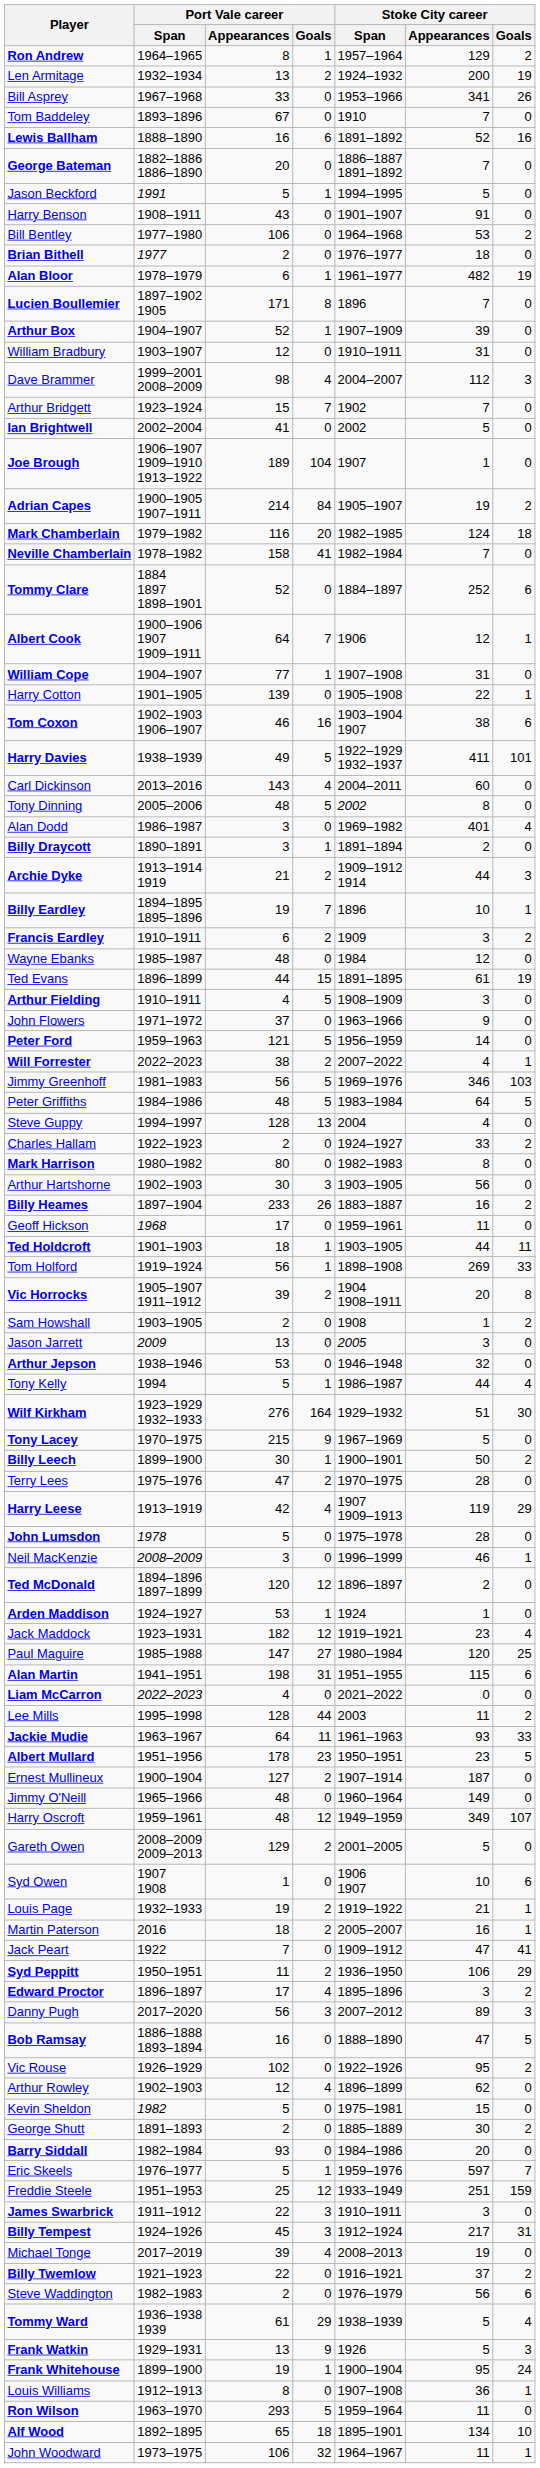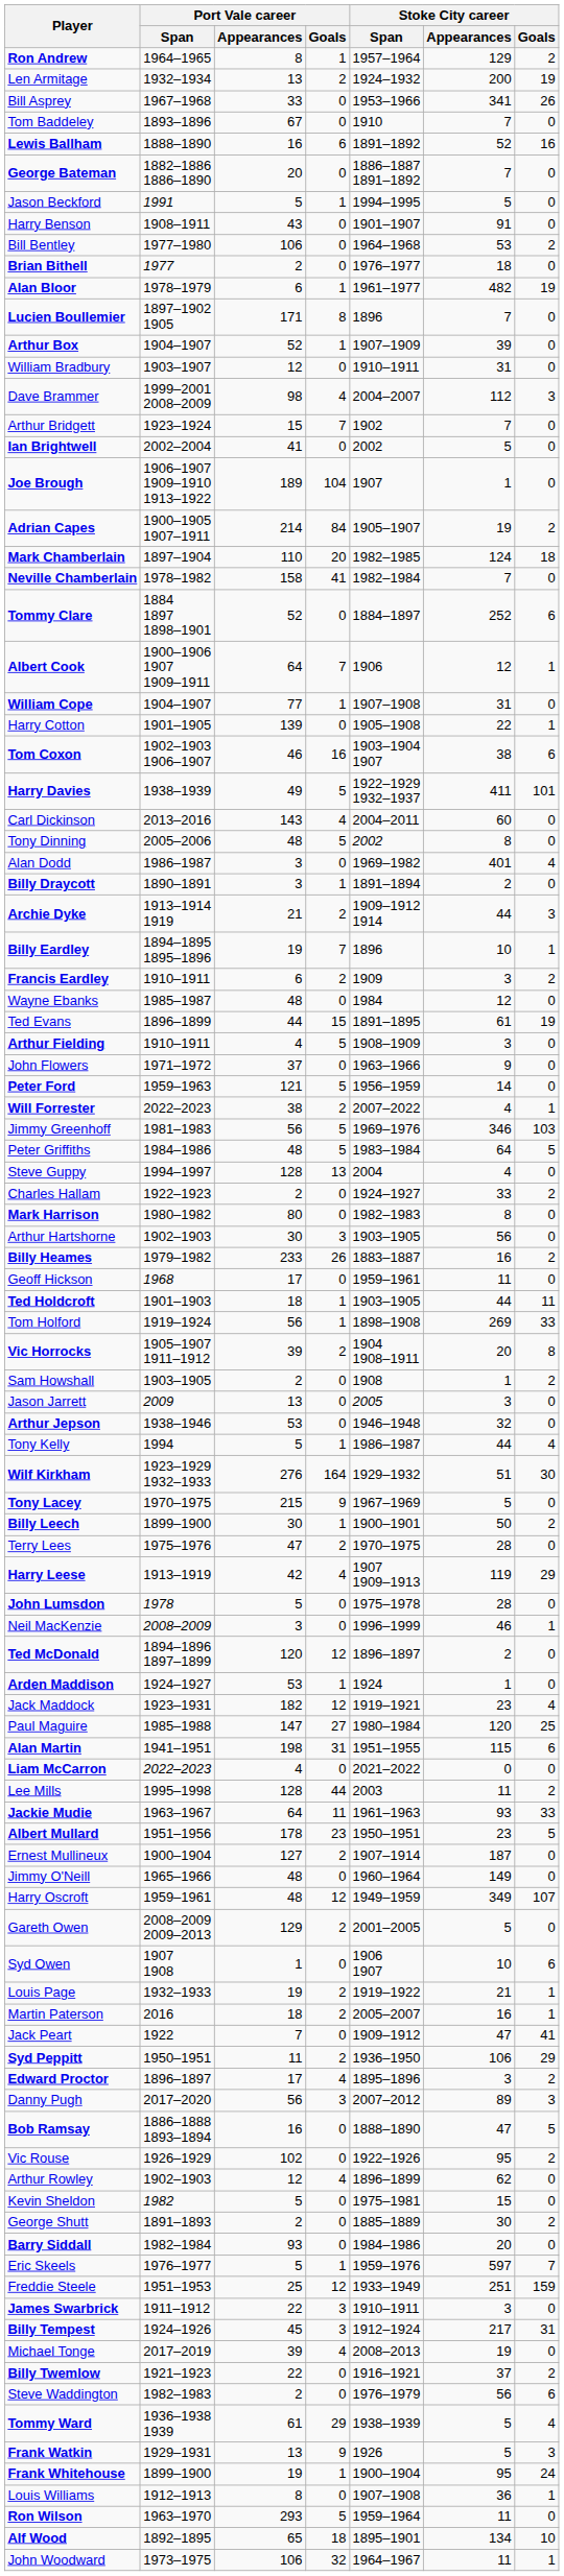Mark Chamberlain | Port Vale career / Span: 1979–1982 -> 1897–1904
Mark Chamberlain | Port Vale career / Appearances: 116 -> 110
Billy Heames | Port Vale career / Span: 1897–1904 -> 1979–1982
